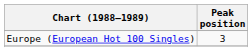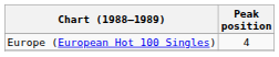Europe (European Hot 100 Singles) | Peak position: 3 -> 4
